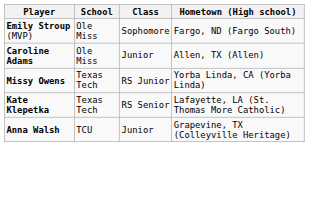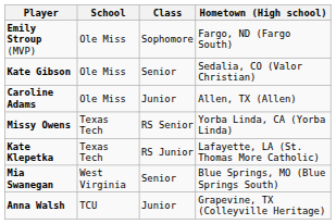+ row: Kate Gibson | Ole Miss | Senior | Sedalia, CO (Valor Christian)
Missy Owens | Class: RS Junior -> RS Senior
Kate Klepetka | Class: RS Senior -> RS Junior
+ row: Mia Swanegan | West Virginia | Senior | Blue Springs, MO (Blue Springs South)
